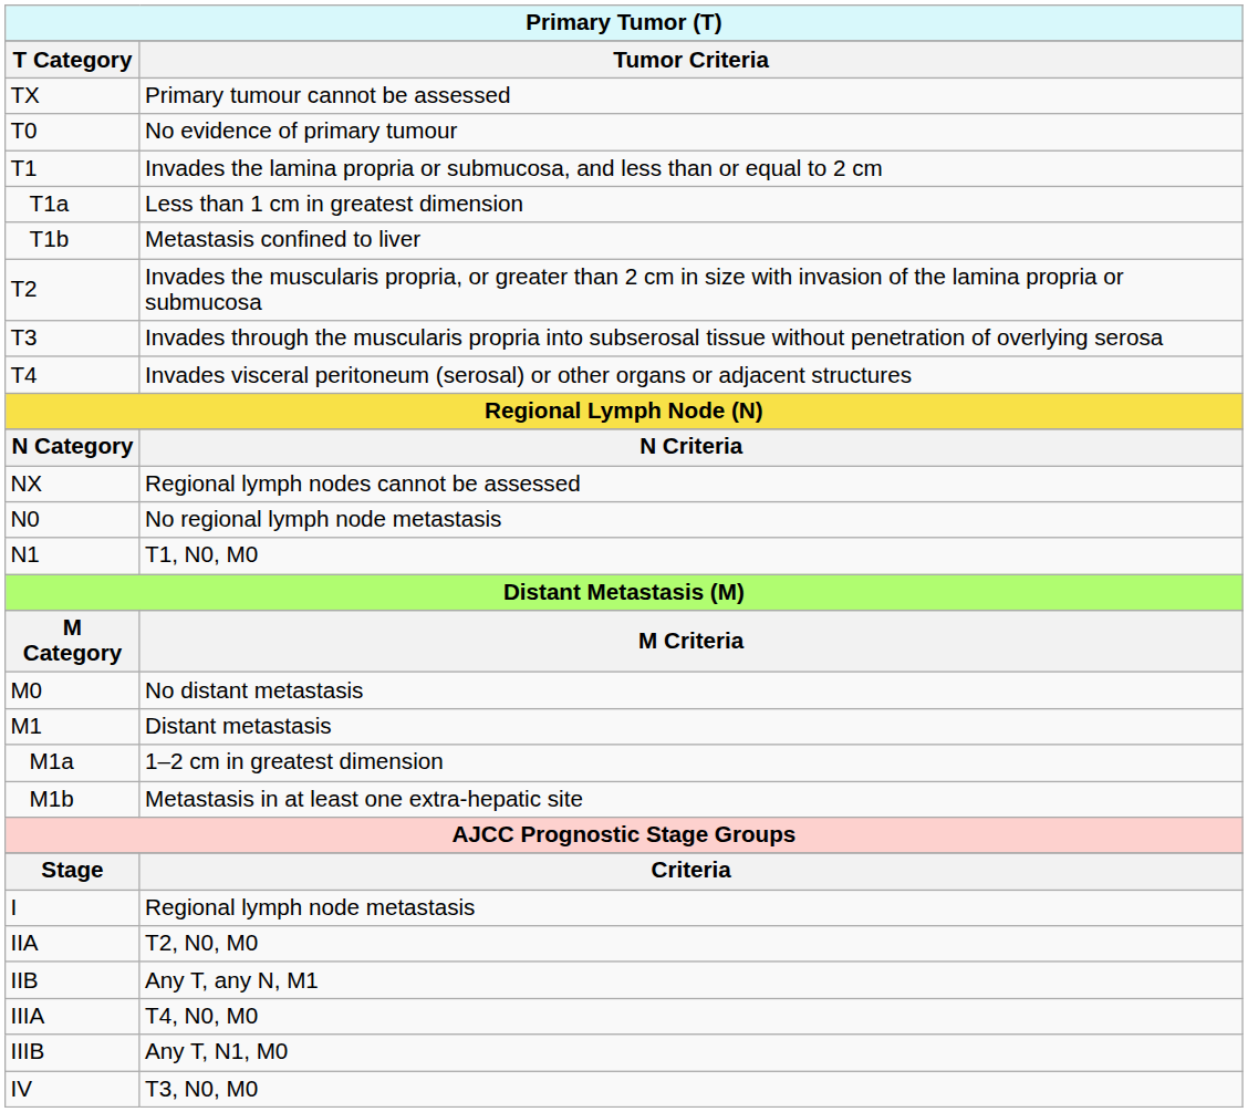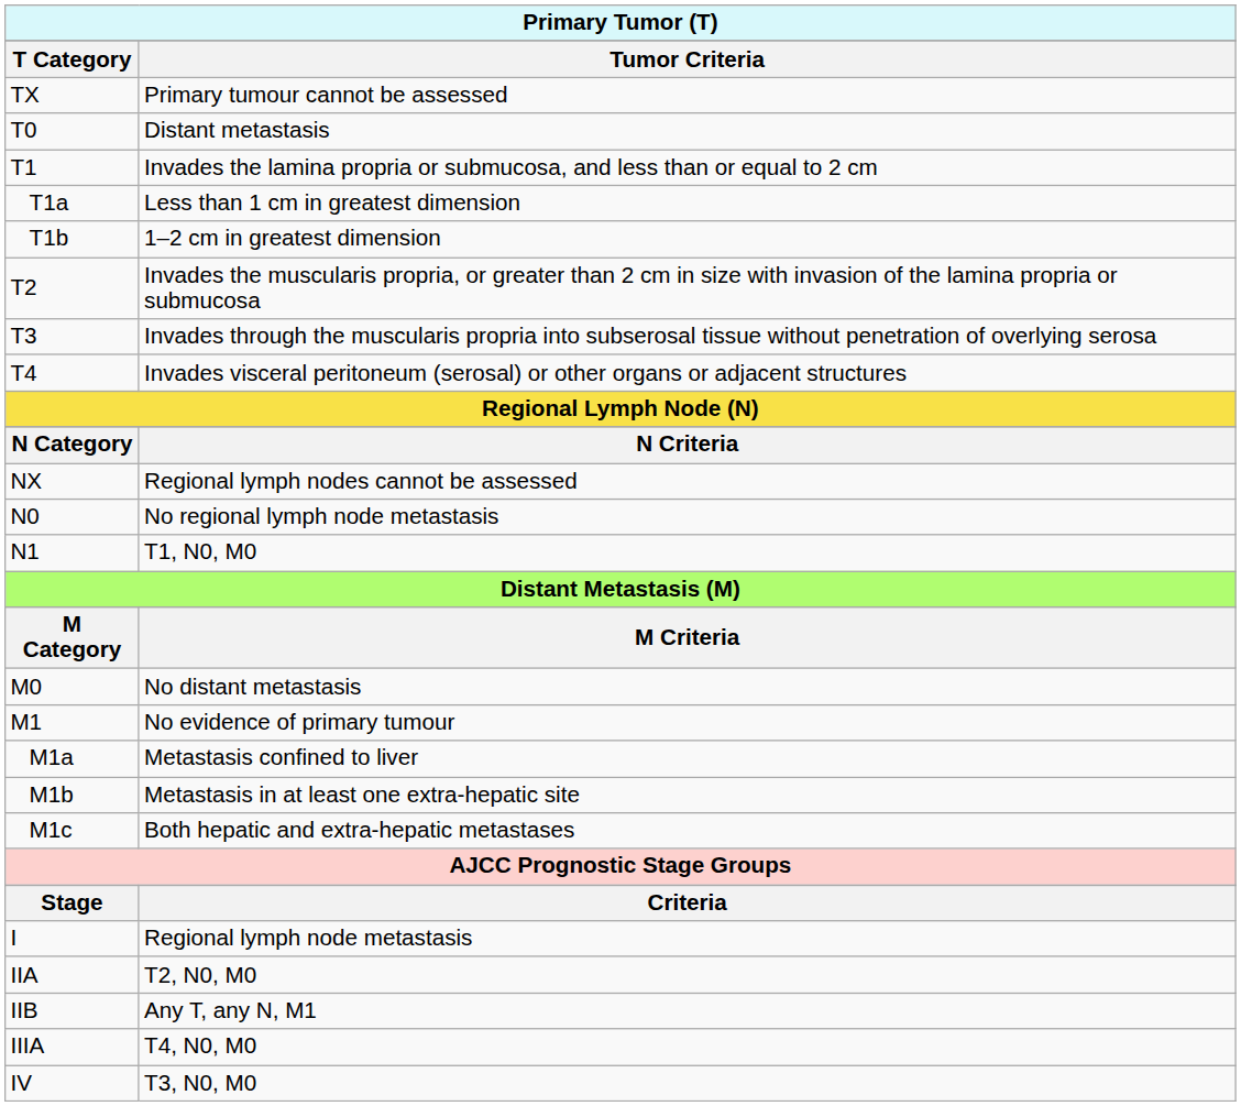T0 | Tumor Criteria: No evidence of primary tumour -> Distant metastasis
T1b | Tumor Criteria: Metastasis confined to liver -> 1–2 cm in greatest dimension
M1 | Tumor Criteria: Distant metastasis -> No evidence of primary tumour
M1a | Tumor Criteria: 1–2 cm in greatest dimension -> Metastasis confined to liver
+ row: M1c | Both hepatic and extra-hepatic metastases
- row: IIIB | Any T, N1, M0
